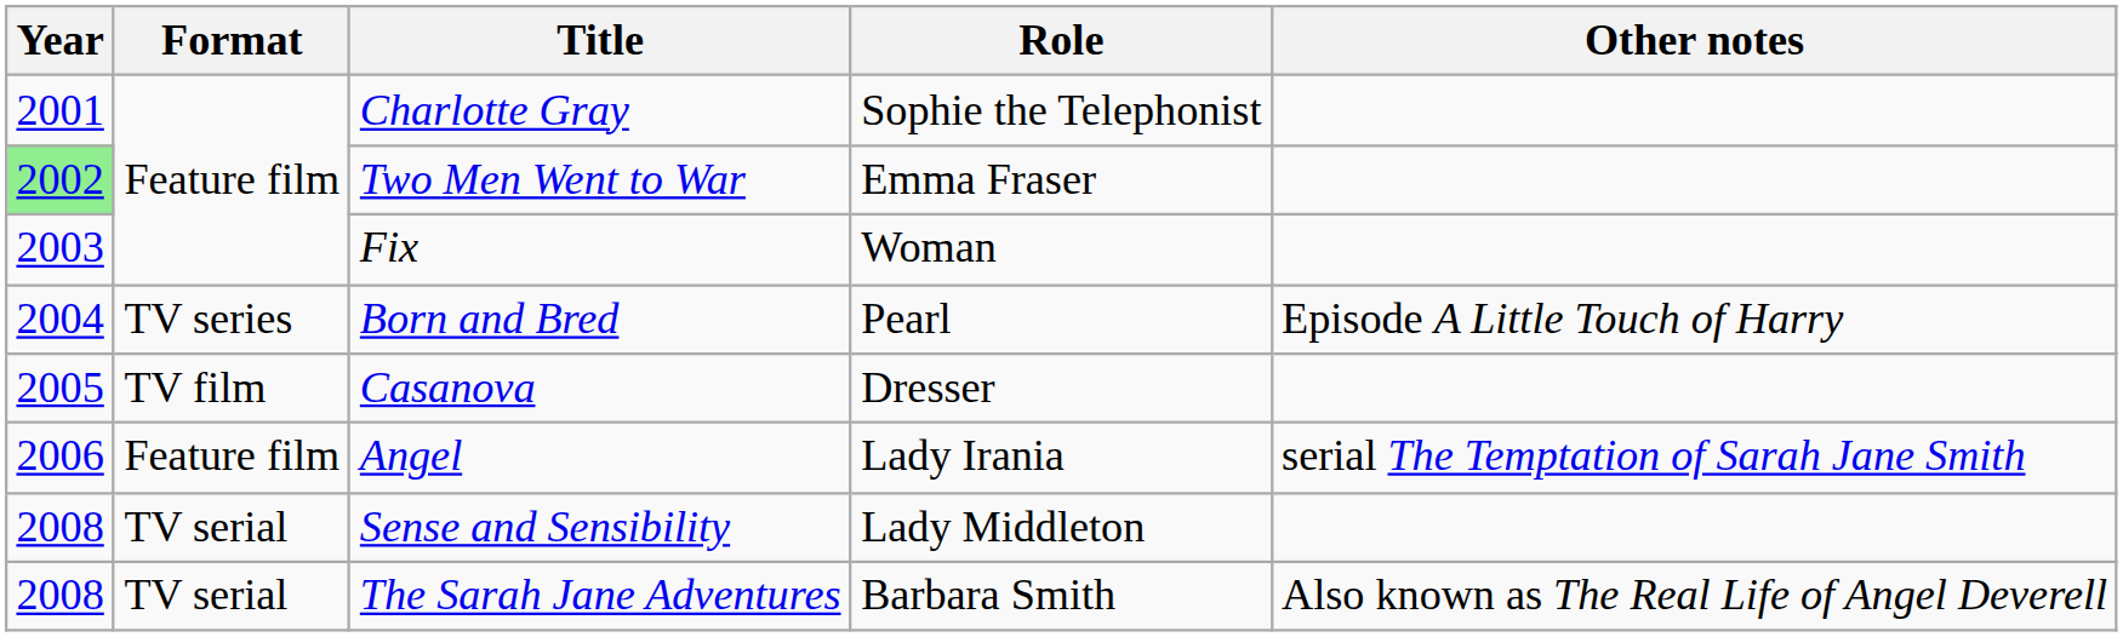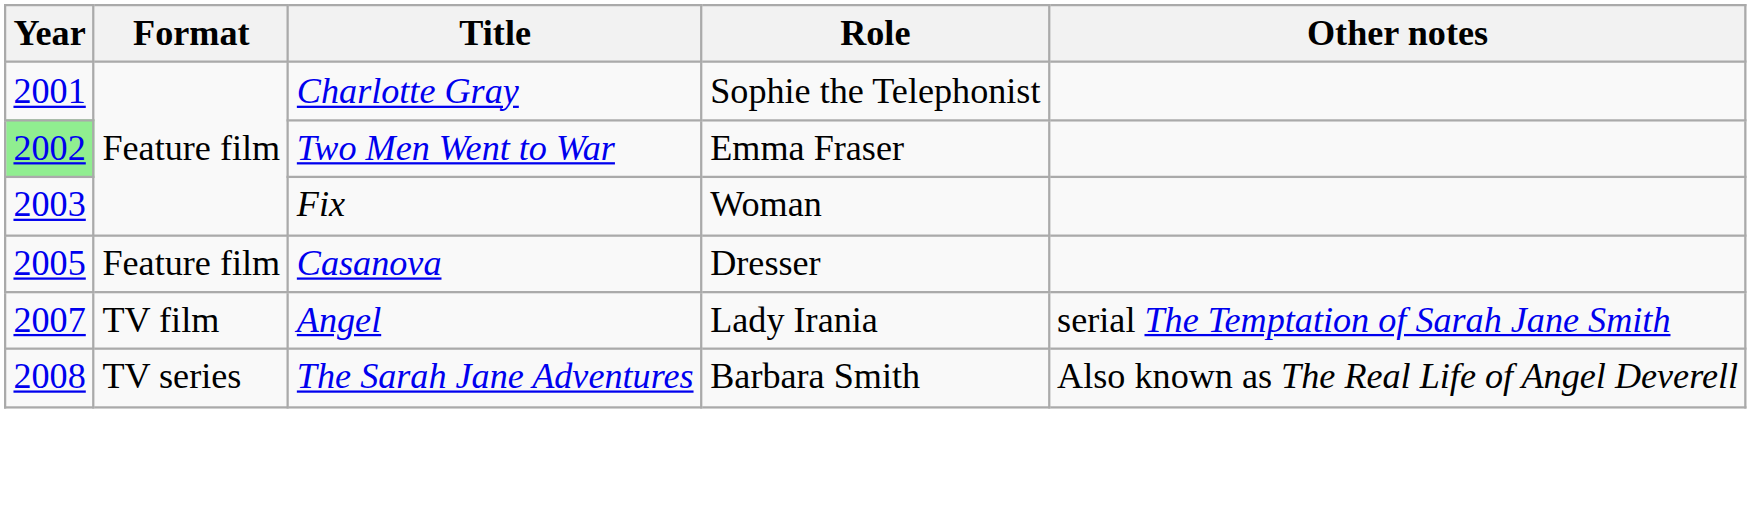- row: 2004 | TV series | Born and Bred | Pearl | Episode A Little Touch of Harry
Casanova | Format: TV film -> Feature film
Angel | Year: 2006 -> 2007
Angel | Format: Feature film -> TV film
- row: 2008 | TV serial | Sense and Sensibility | Lady Middleton
The Sarah Jane Adventures | Format: TV serial -> TV series
